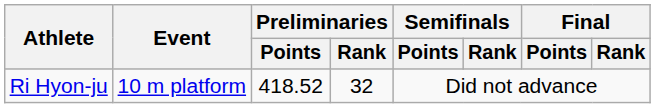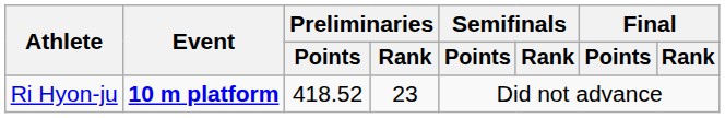Ri Hyon-ju | Event: normal -> bold
Ri Hyon-ju | Preliminaries / Rank: 32 -> 23
